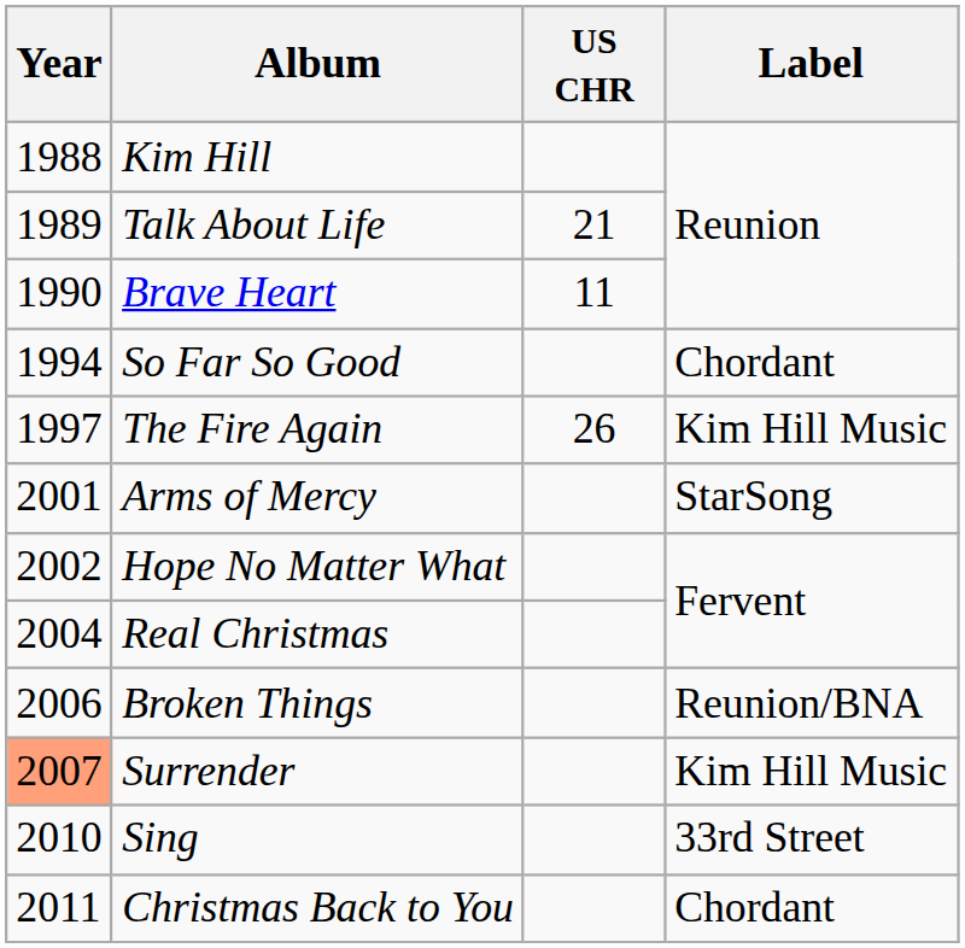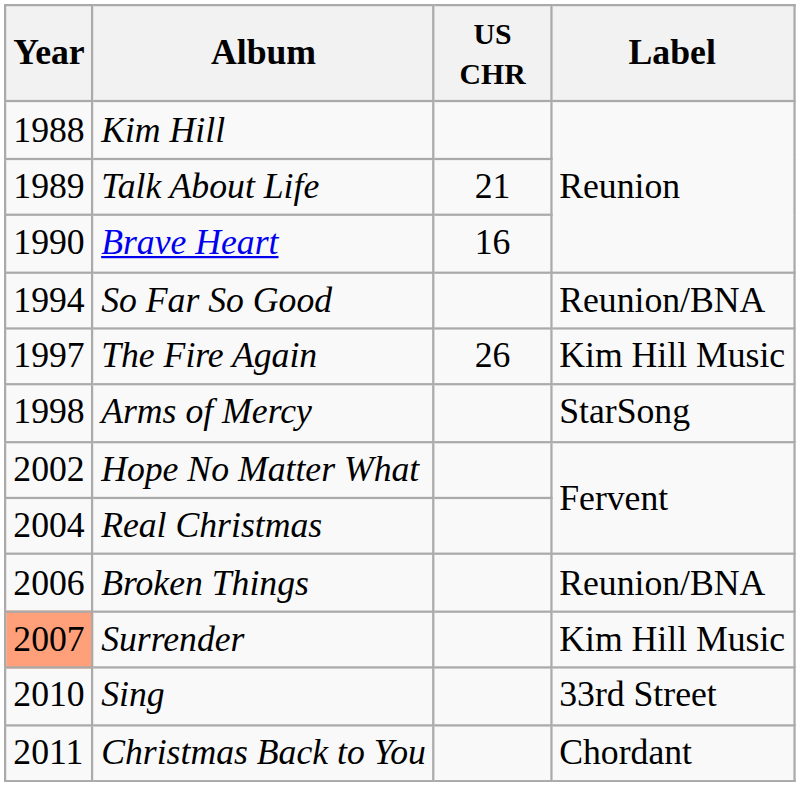Brave Heart | US CHR: 11 -> 16
So Far So Good | Label: Chordant -> Reunion/BNA
Arms of Mercy | Year: 2001 -> 1998
